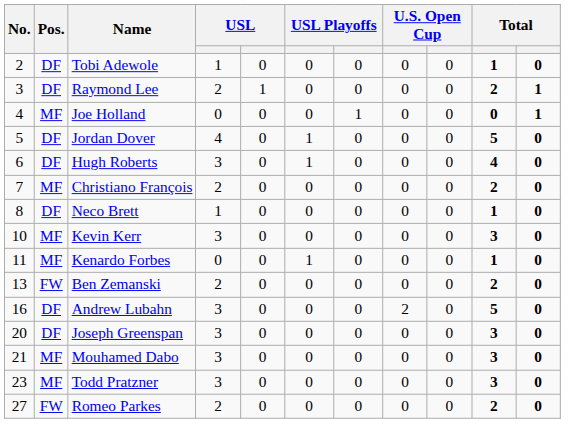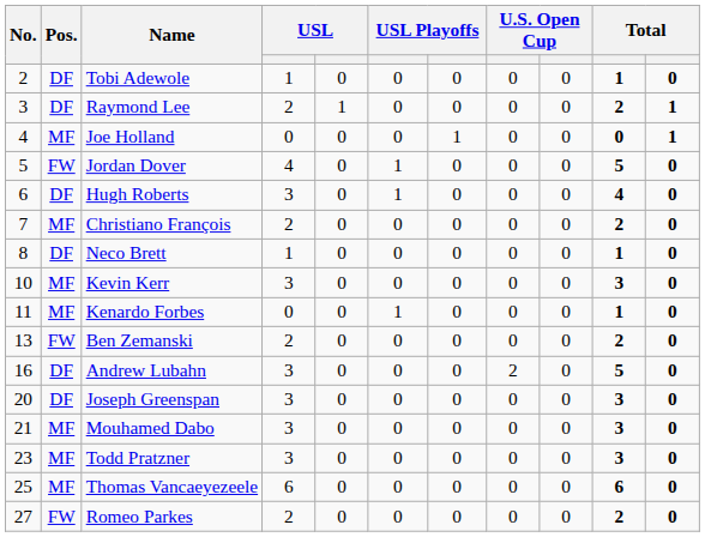Jordan Dover | Pos.: DF -> FW
+ row: 25 | MF | Thomas Vancaeyezeele | 6 | 0 | 0 | 0 | 0 | 0 | 6 | 0
